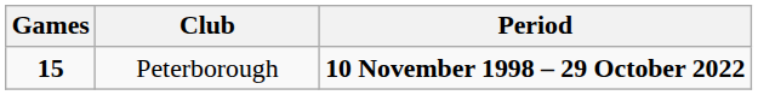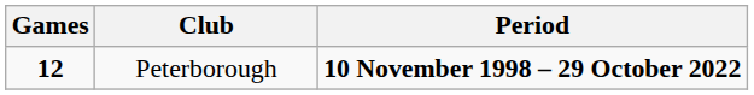Peterborough | Games: 15 -> 12
